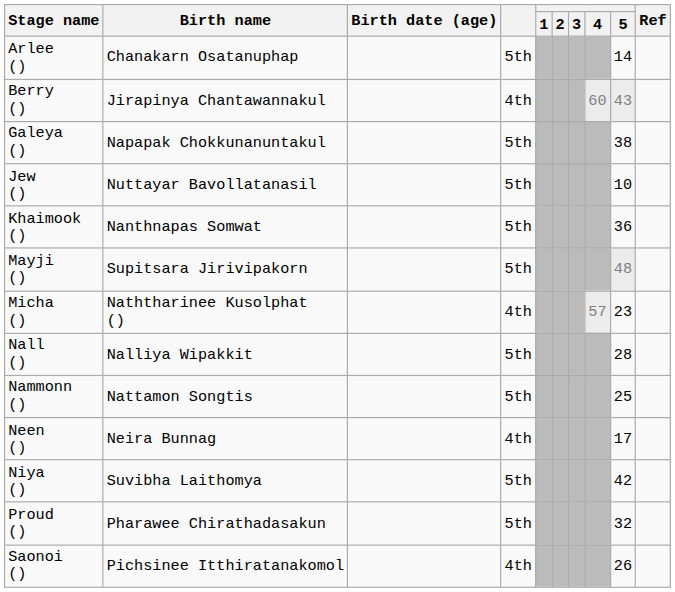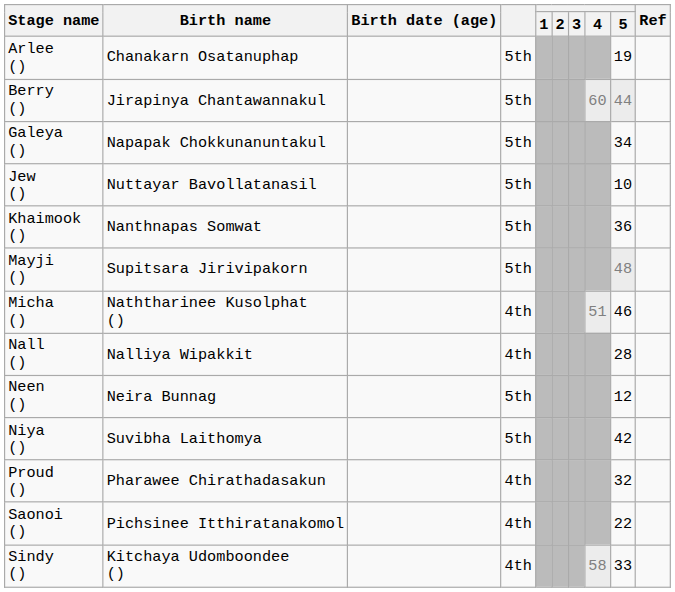Arlee () | 5: 14 -> 19
Berry () | column 4: 4th -> 5th
Berry () | 5: 43 -> 44
Galeya () | 5: 38 -> 34
Micha () | 4: 57 -> 51
Micha () | 5: 23 -> 46
Nall () | column 4: 5th -> 4th
- row: Nammonn () | Nattamon Songtis | 5th | 25
Neen () | column 4: 4th -> 5th
Neen () | 5: 17 -> 12
Proud () | column 4: 5th -> 4th
Saonoi () | 5: 26 -> 22
+ row: Sindy () | Kitchaya Udomboondee () | 4th | 58 | 33
